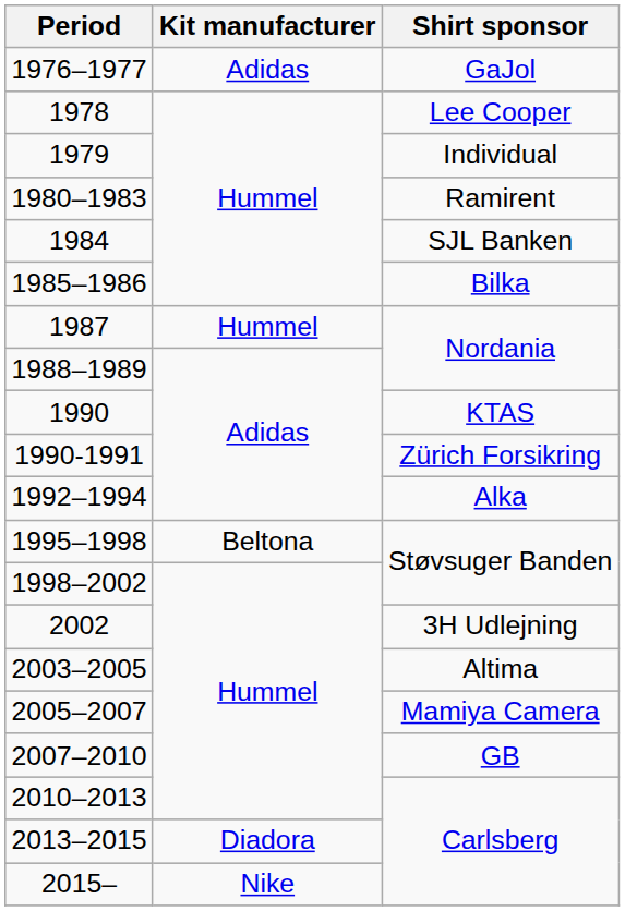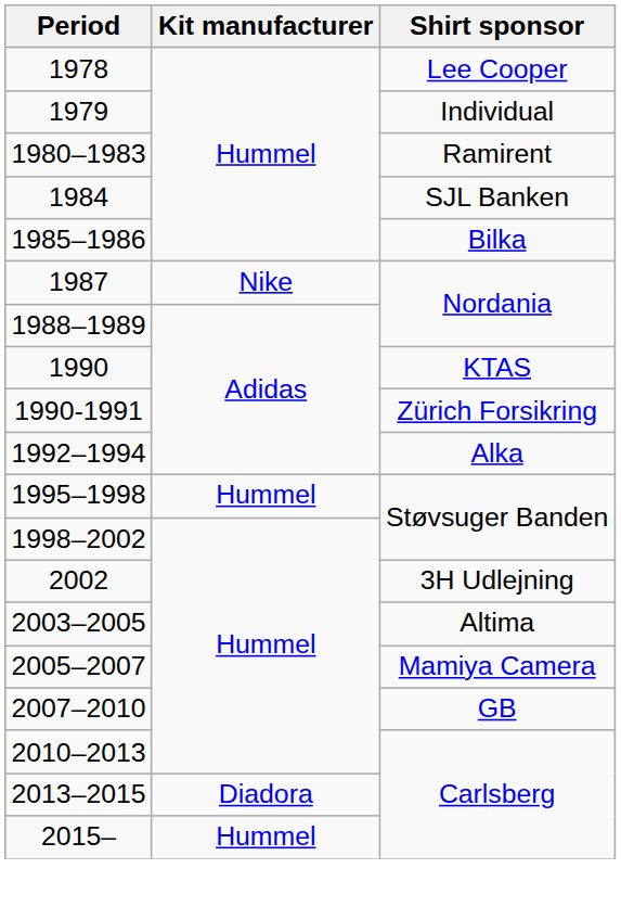- row: 1976–1977 | Adidas | GaJol
1987 | Kit manufacturer: Hummel -> Nike
1995–1998 | Kit manufacturer: Beltona -> Hummel
2015– | Kit manufacturer: Nike -> Hummel
